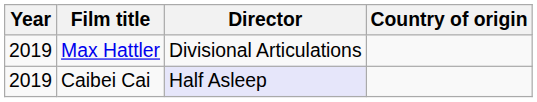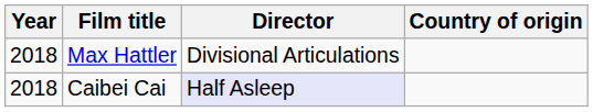Max Hattler | Year: 2019 -> 2018
Caibei Cai | Year: 2019 -> 2018
